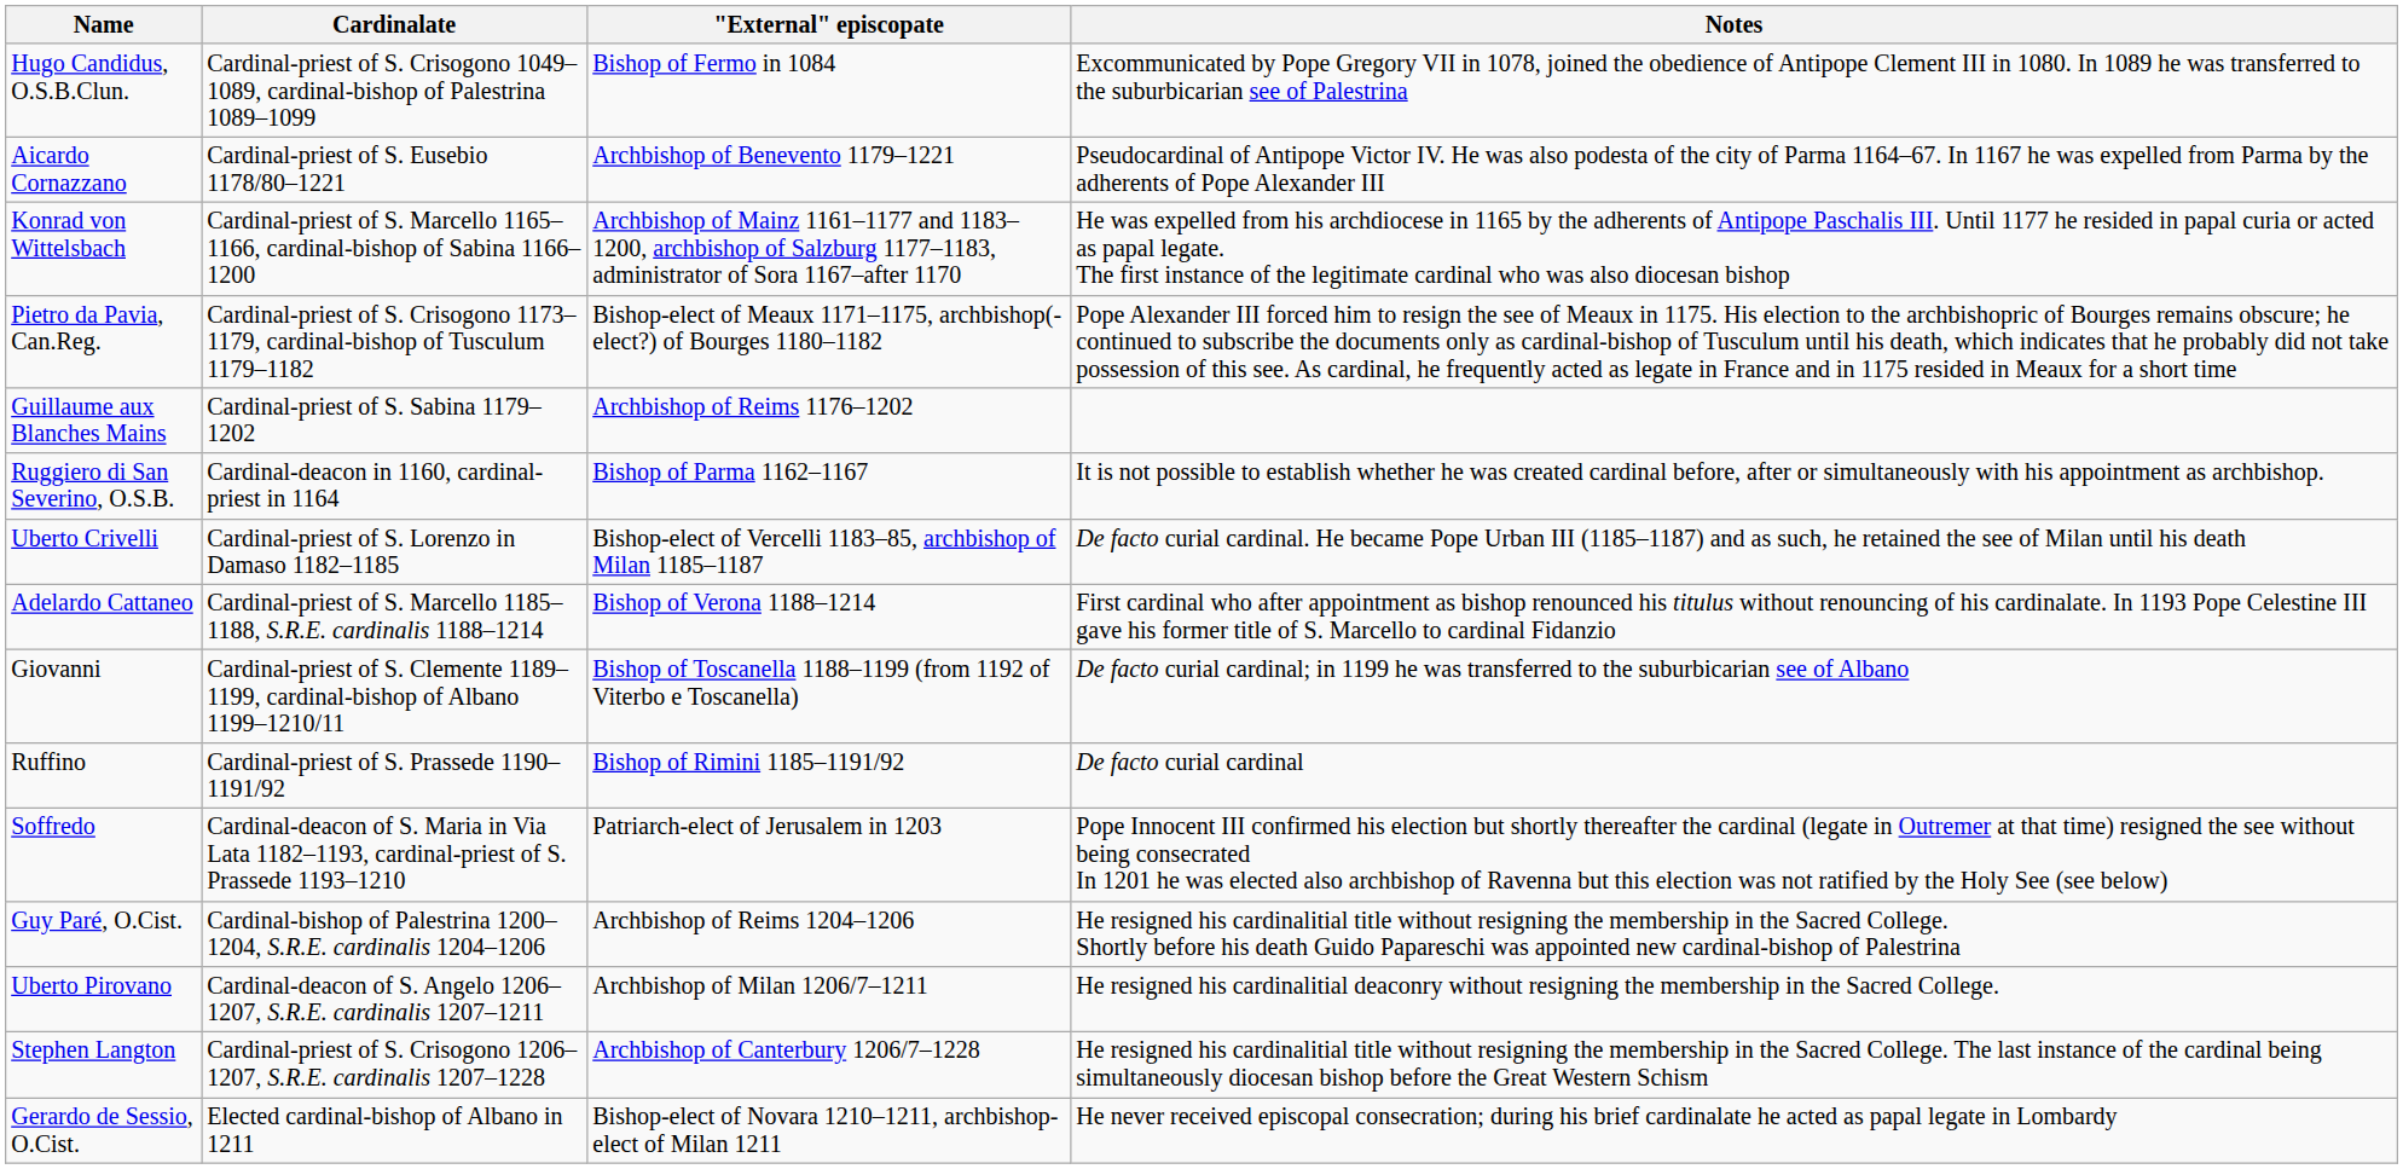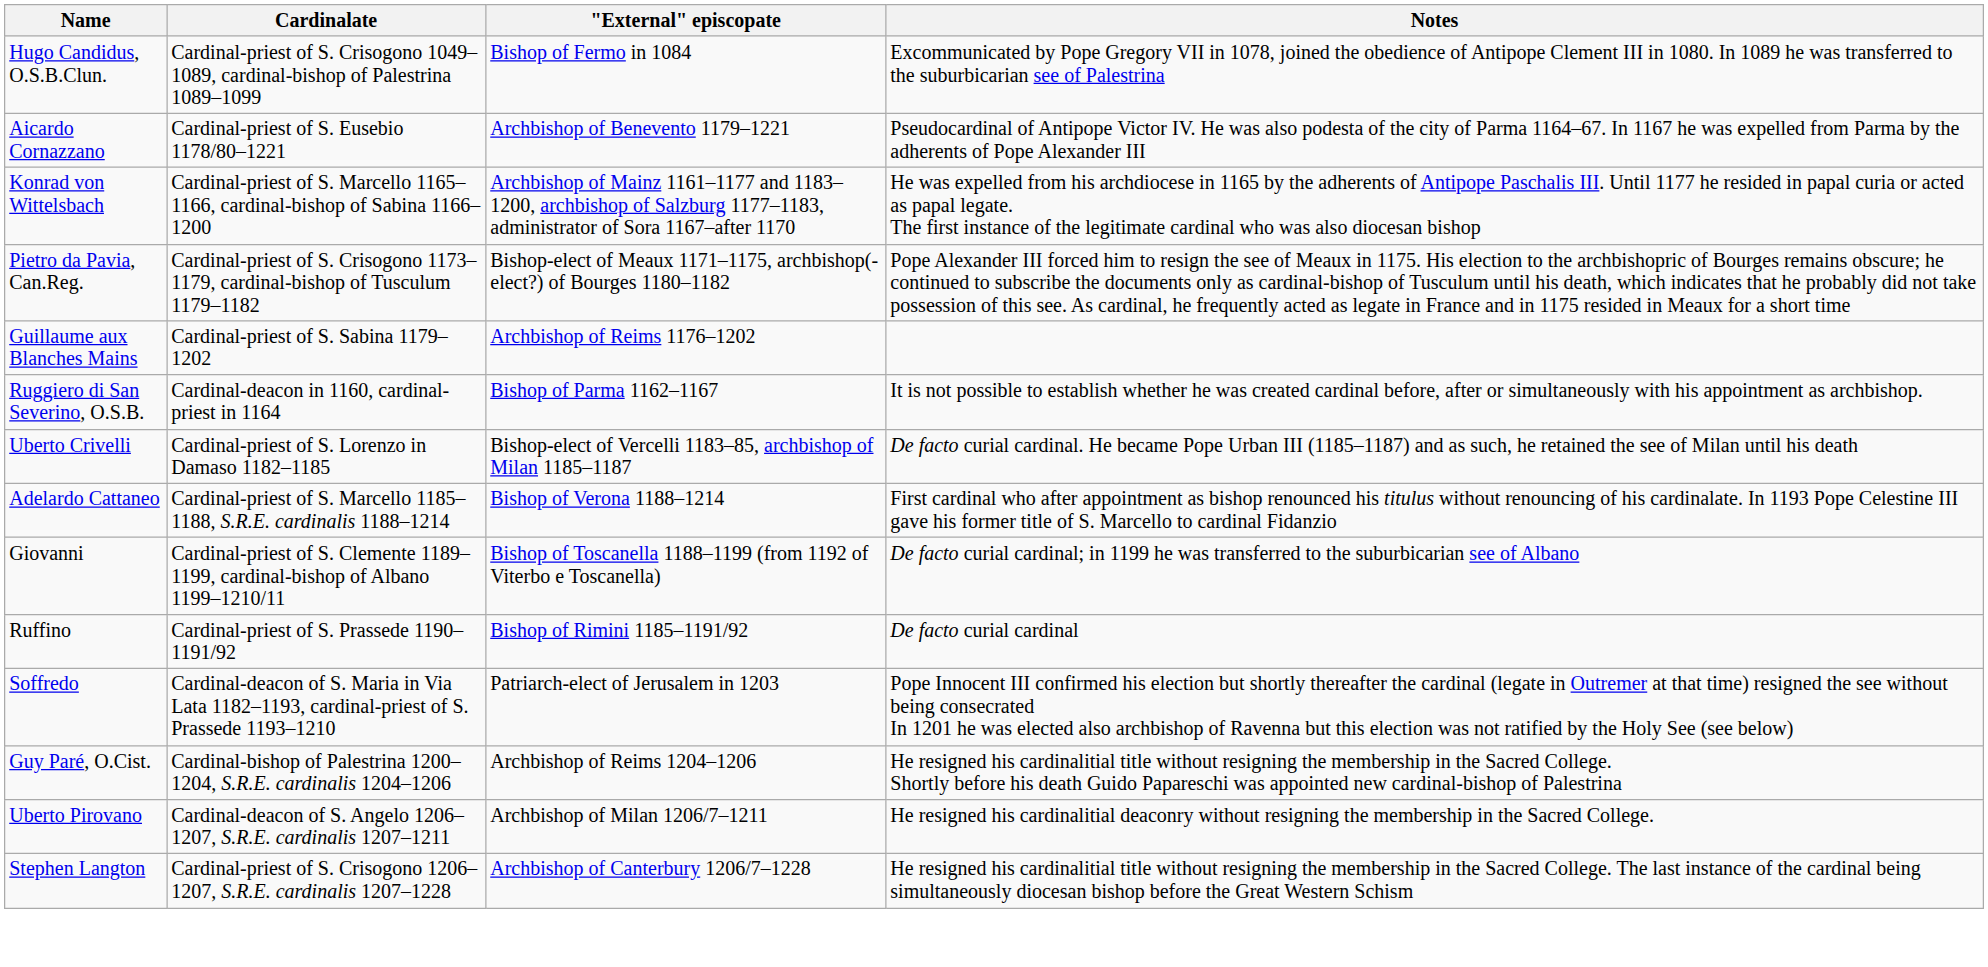- row: Gerardo de Sessio, O.Cist. | Elected cardinal-bishop of Albano in 1211 | Bishop-elect of Novara 1210–1211, archbishop-elect of Milan 1211 | He never received episcopal consecration; during his brief cardinalate he acted as papal legate in Lombardy
